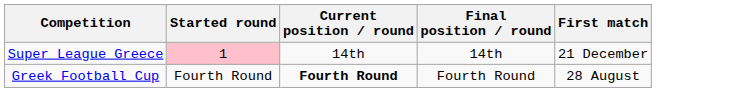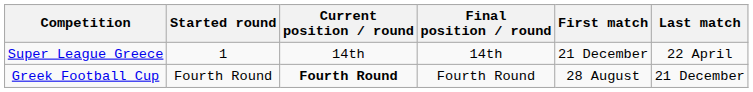+ column: Last match | 22 April | 21 December
Super League Greece | Started round: pink background -> no background
